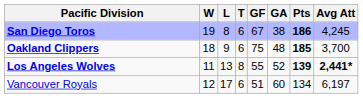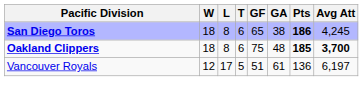San Diego Toros | W: 19 -> 18
San Diego Toros | GF: 67 -> 65
Oakland Clippers | L: 9 -> 8
Oakland Clippers | Avg Att: normal -> bold
- row: Los Angeles Wolves | 11 | 13 | 8 | 55 | 52 | 139 | 2,441*
Vancouver Royals | T: 6 -> 5
Vancouver Royals | GA: 60 -> 61
Vancouver Royals | Pts: 134 -> 136
